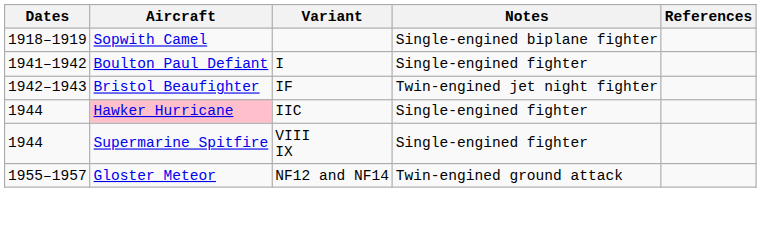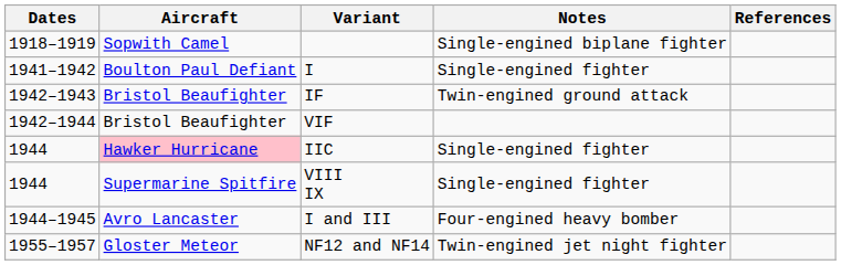IF | Notes: Twin-engined jet night fighter -> Twin-engined ground attack
+ row: 1942–1944 | Bristol Beaufighter | VIF
+ row: 1944–1945 | Avro Lancaster | I and III | Four-engined heavy bomber
NF12 and NF14 | Notes: Twin-engined ground attack -> Twin-engined jet night fighter
